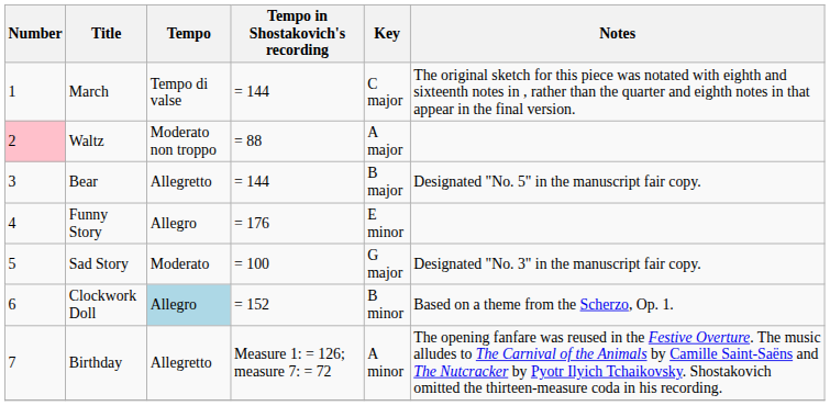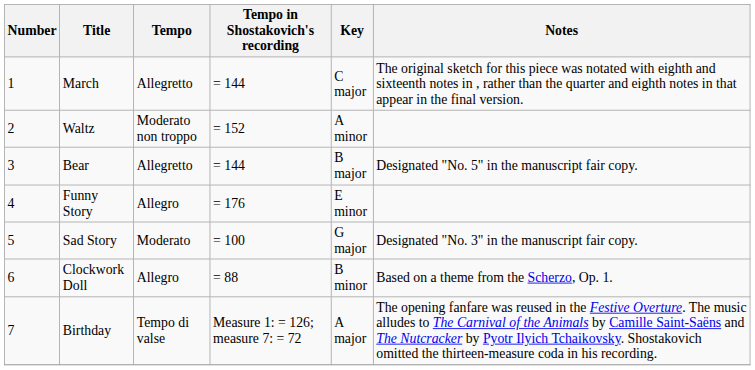March | Tempo: Tempo di valse -> Allegretto
Waltz | Number: pink background -> no background
Waltz | Tempo in Shostakovich's recording: = 88 -> = 152
Waltz | Key: A major -> A minor
Clockwork Doll | Tempo: lightblue background -> no background
Clockwork Doll | Tempo in Shostakovich's recording: = 152 -> = 88
Birthday | Tempo: Allegretto -> Tempo di valse
Birthday | Key: A minor -> A major
